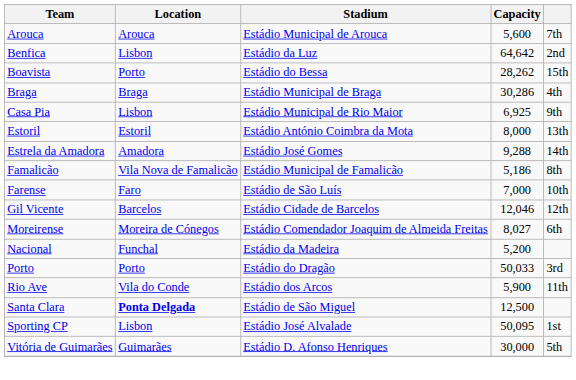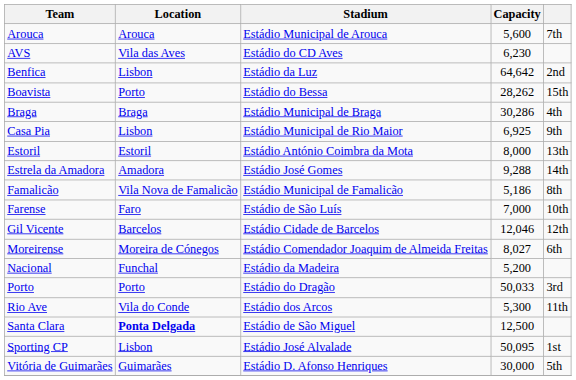+ row: AVS | Vila das Aves | Estádio do CD Aves | 6,230
Rio Ave | Capacity: 5,900 -> 5,300
